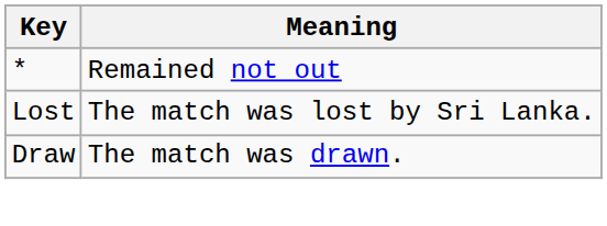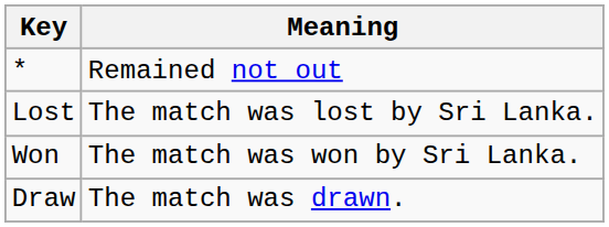+ row: Won | The match was won by Sri Lanka.
